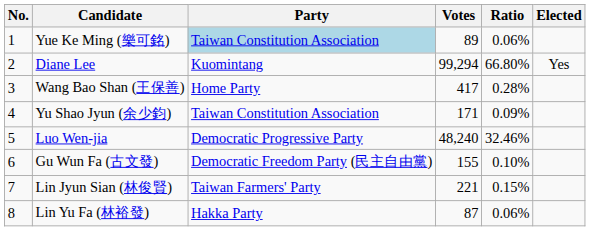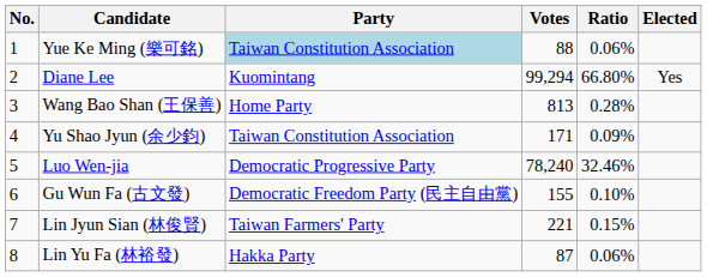Yue Ke Ming (樂可銘) | Votes: 89 -> 88
Wang Bao Shan (王保善) | Votes: 417 -> 813
Luo Wen-jia | Votes: 48,240 -> 78,240
